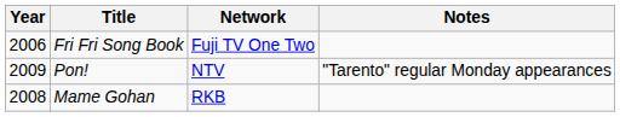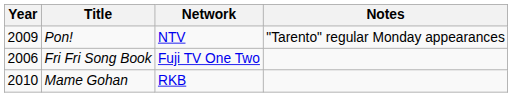rows swapped: Fri Fri Song Book <-> Pon!
Mame Gohan | Year: 2008 -> 2010
